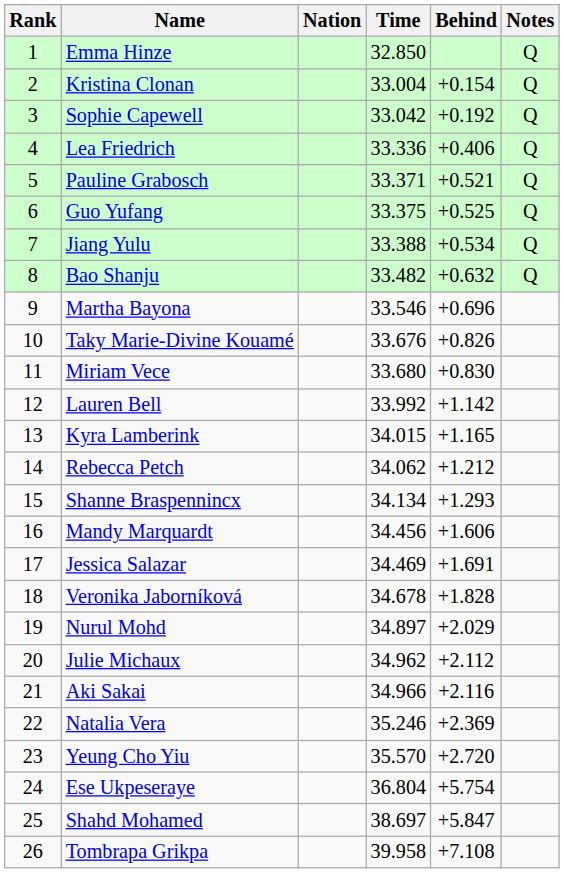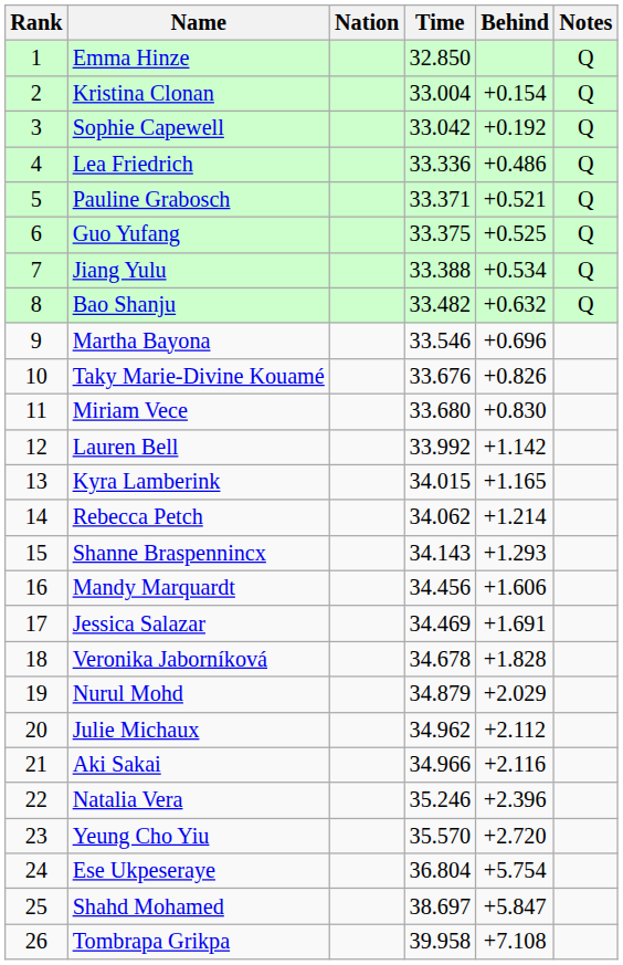Lea Friedrich | Behind: +0.406 -> +0.486
Rebecca Petch | Behind: +1.212 -> +1.214
Shanne Braspennincx | Time: 34.134 -> 34.143
Nurul Mohd | Time: 34.897 -> 34.879
Natalia Vera | Behind: +2.369 -> +2.396
